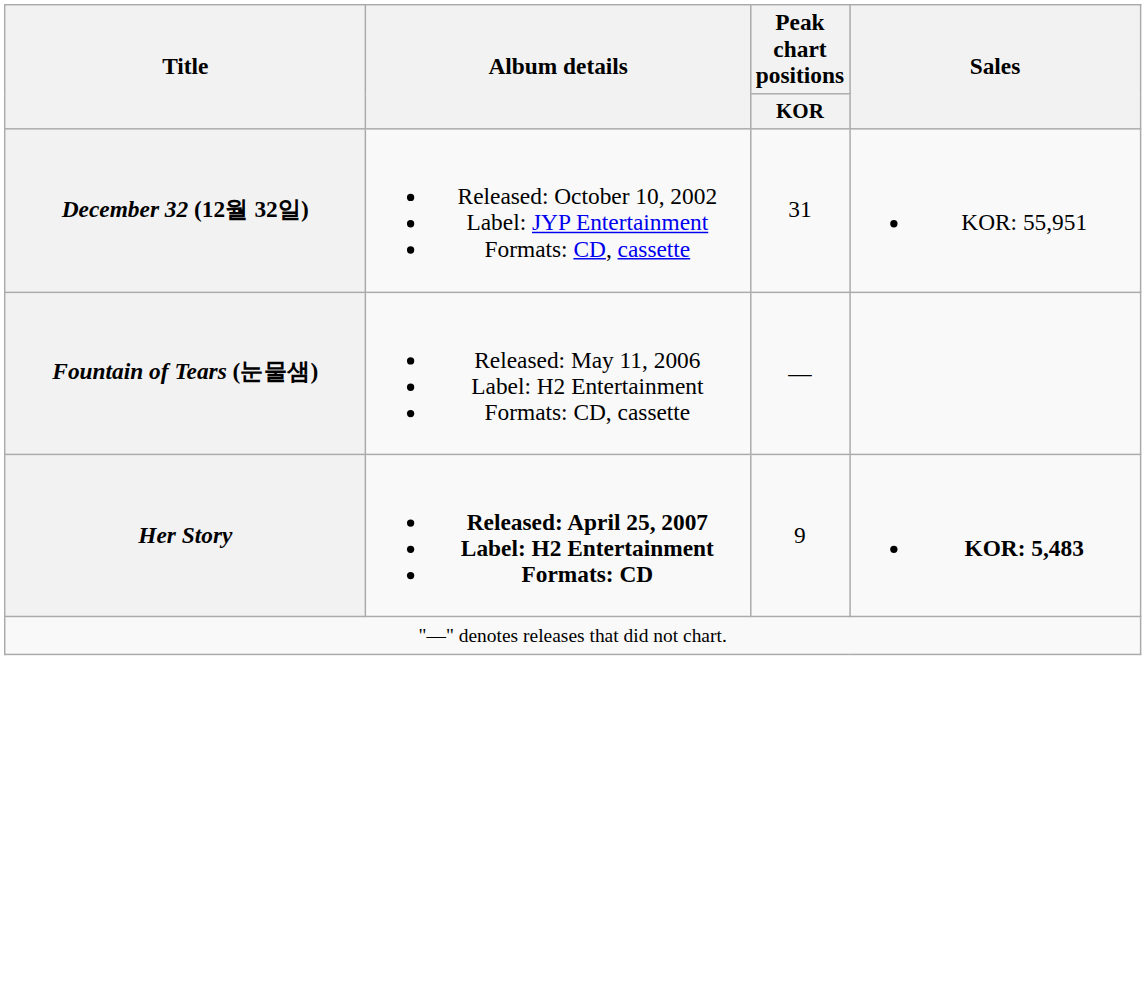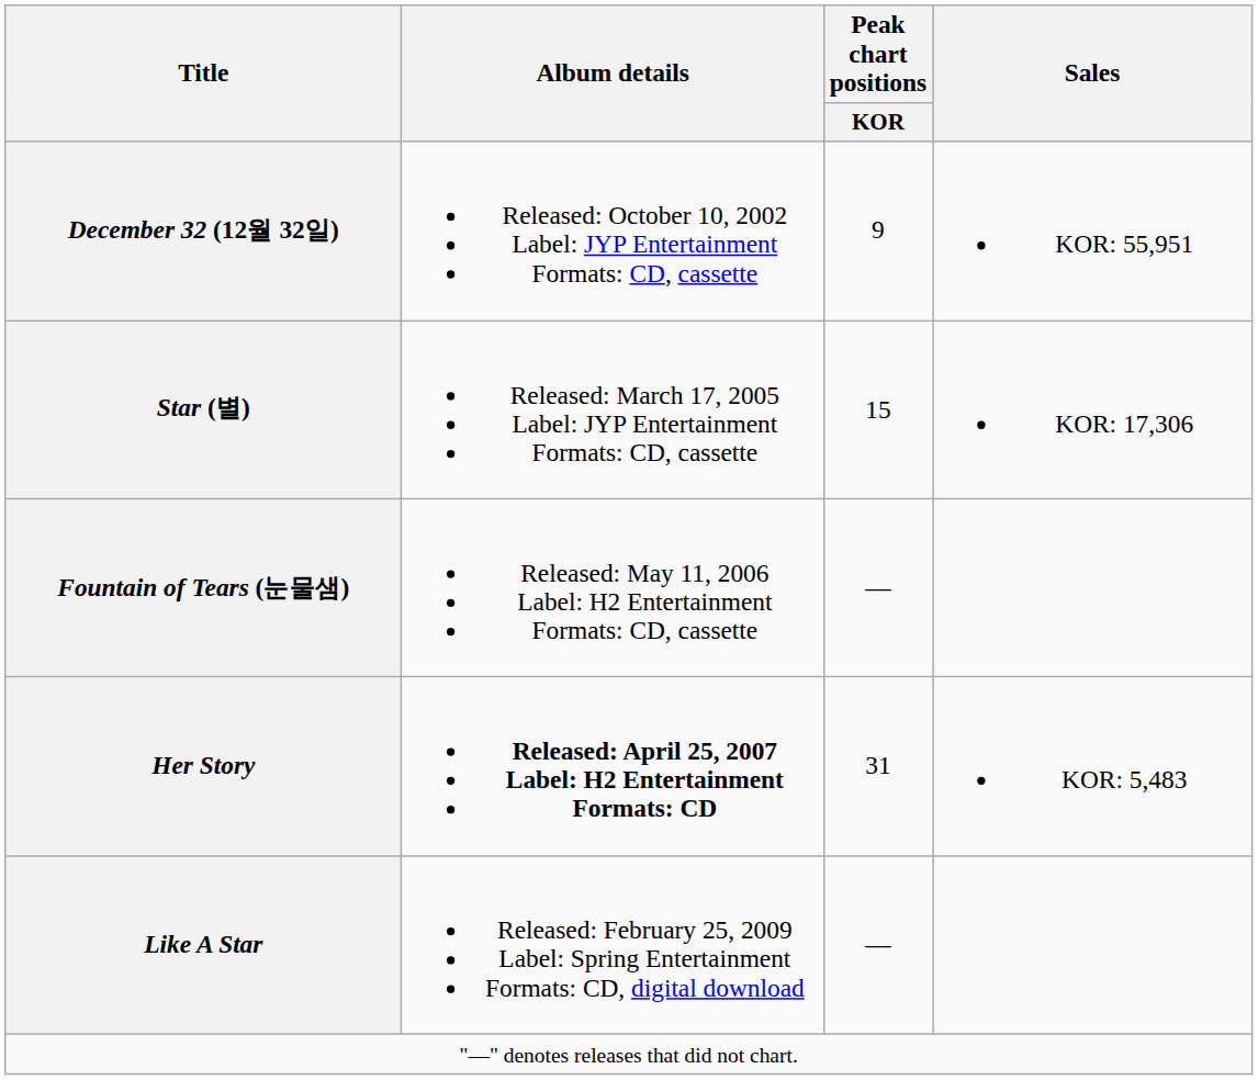December 32 (12월 32일) | Peak chart positions / KOR: 31 -> 9
+ row: Star (별) | Released: March 17, 2005 Label: JYP Entertainment Formats: CD, cassette | 15 | KOR: 17,306
Her Story | Peak chart positions / KOR: 9 -> 31
Her Story | Sales: bold -> normal
+ row: Like A Star | Released: February 25, 2009 Label: Spring Entertainment Formats: CD, digital download | —
